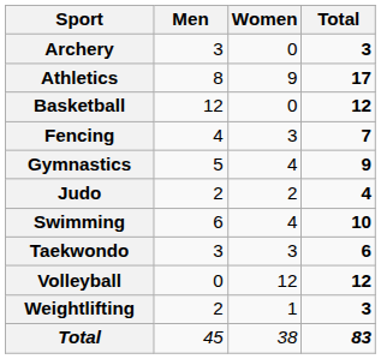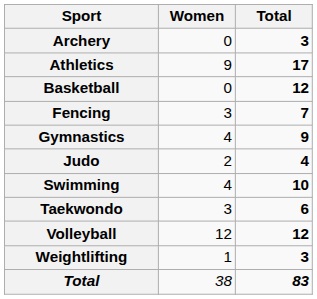- column: Men | 3 | 8 | 12 | 4 | 5 | 2 | 6 | 3 | 0 | 2 | 45
